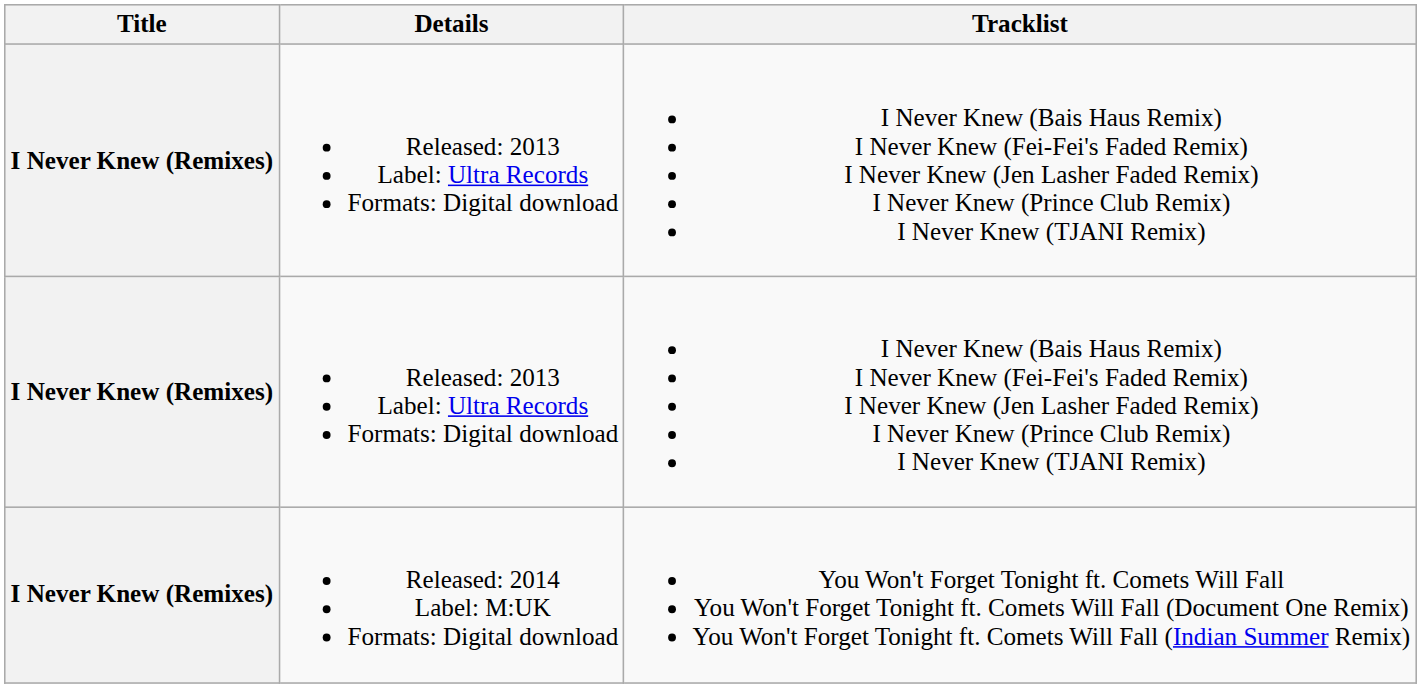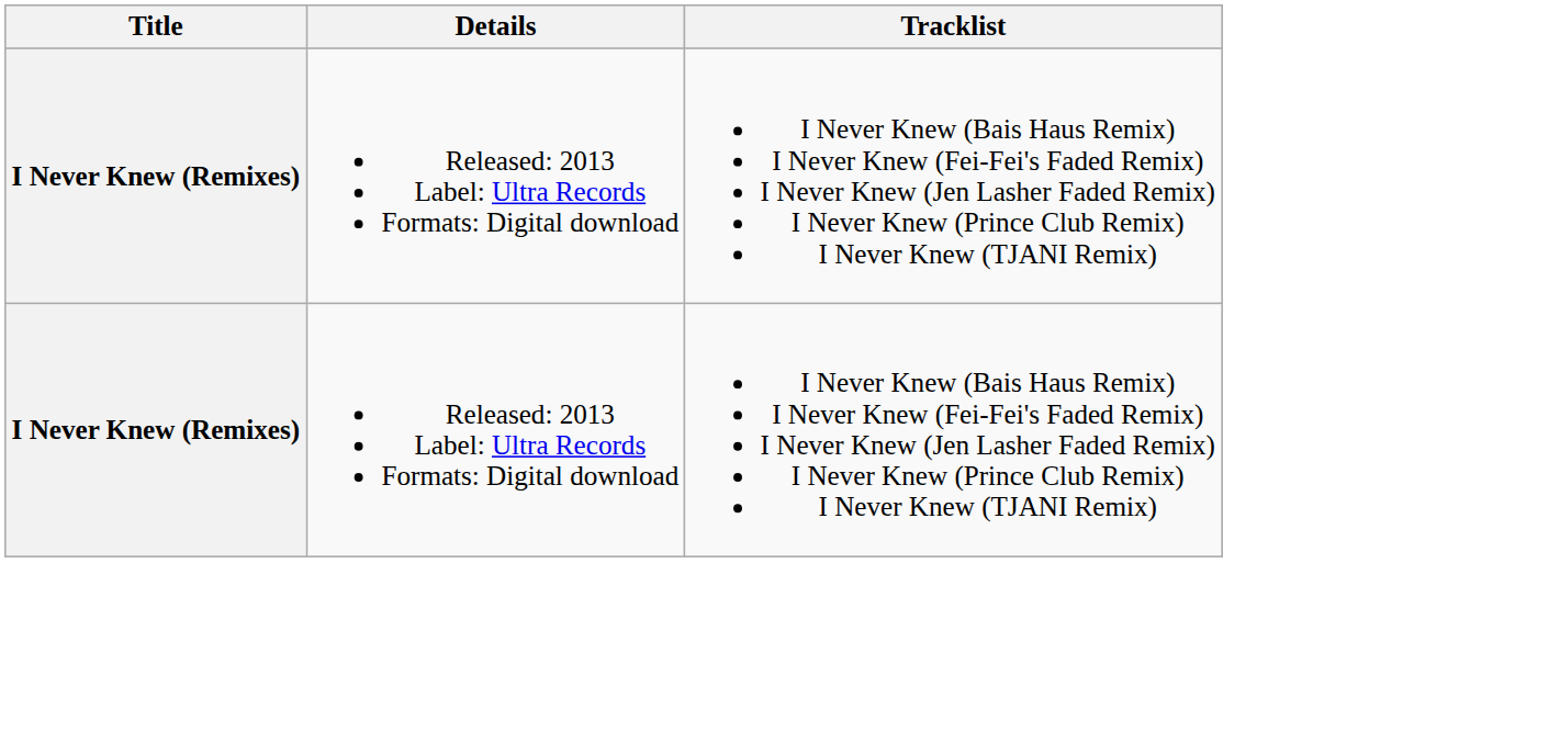- row: I Never Knew (Remixes) | Released: 2014 Label: M:UK Formats: Digital download | You Won't Forget Tonight ft. Comets Will Fall You Won't Forget Tonight ft. Comets Will Fall (Document One Remix) You Won't Forget Tonight ft. Comets Will Fall (Indian Summer Remix)
